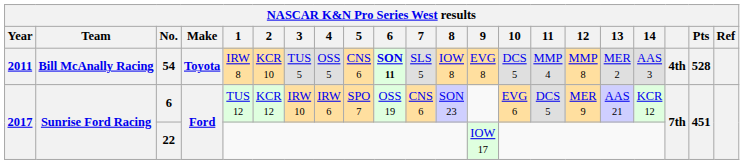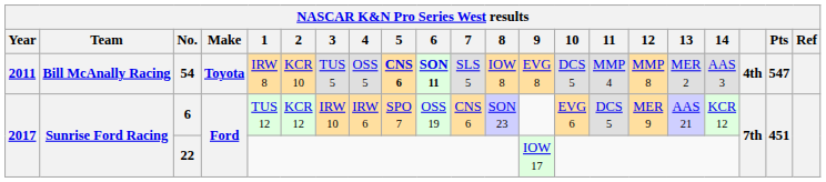54 | 5: normal -> bold
54 | Pts: 528 -> 547
